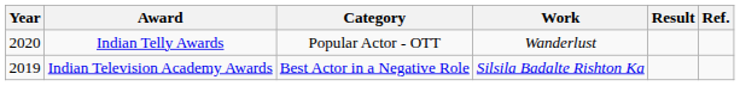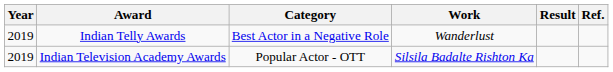Indian Telly Awards | Year: 2020 -> 2019
Indian Telly Awards | Category: Popular Actor - OTT -> Best Actor in a Negative Role
Indian Television Academy Awards | Category: Best Actor in a Negative Role -> Popular Actor - OTT
